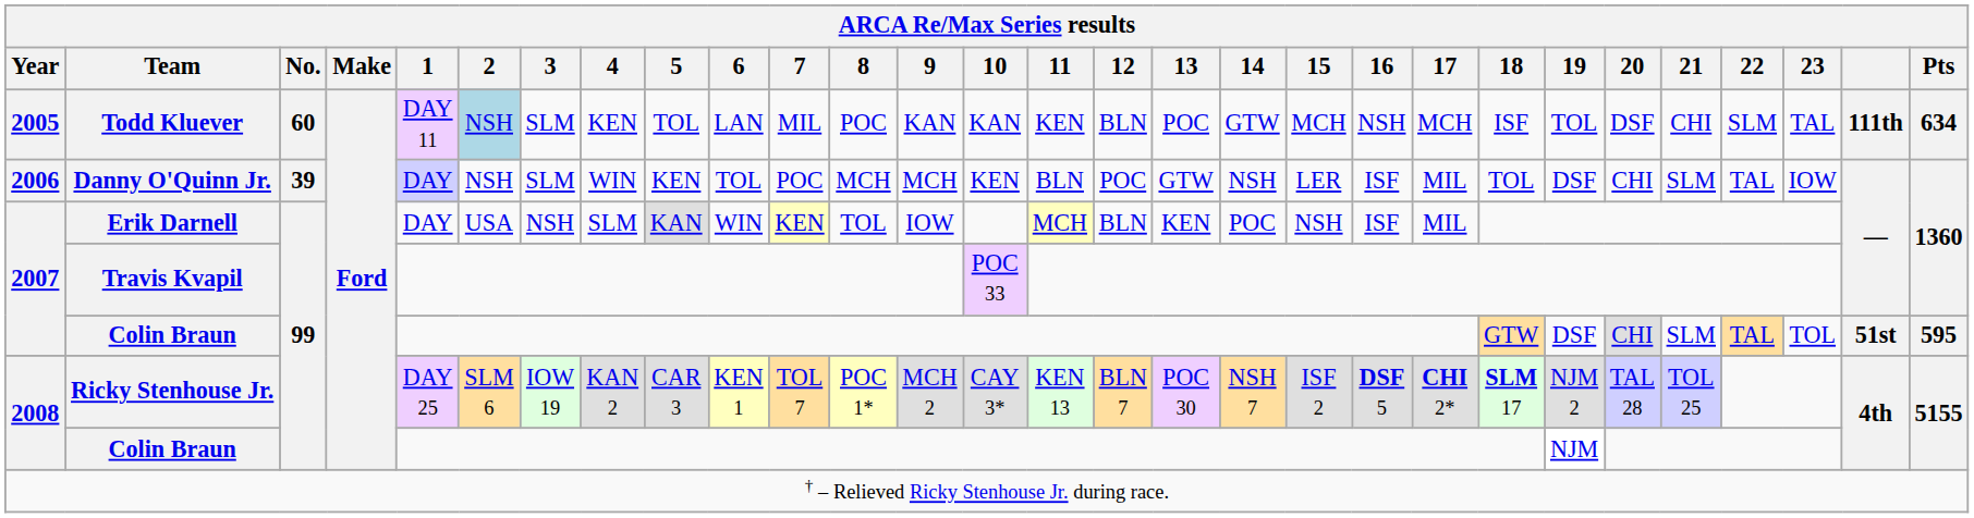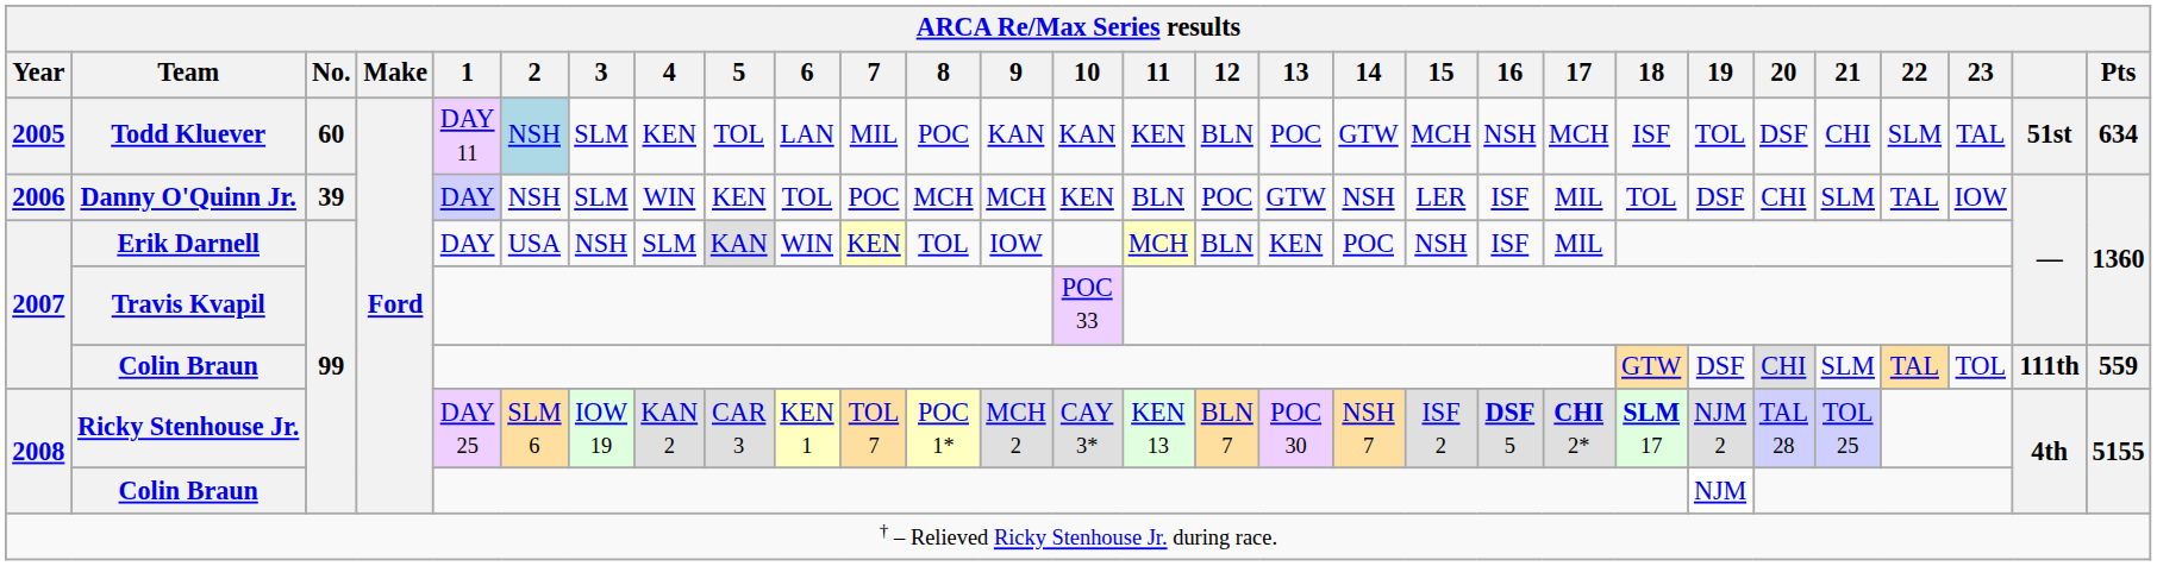Todd Kluever | column 28: 111th -> 51st
2007 / Colin Braun | column 28: 51st -> 111th
2007 / Colin Braun | Pts: 595 -> 559
